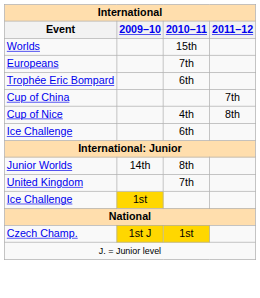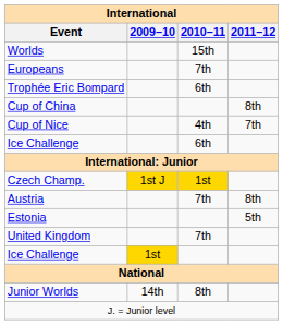Cup of China | 2011–12: 7th -> 8th
Cup of Nice | 2011–12: 8th -> 7th
rows swapped: Junior Worlds <-> Czech Champ.
+ row: Austria | 7th | 8th
+ row: Estonia | 5th
